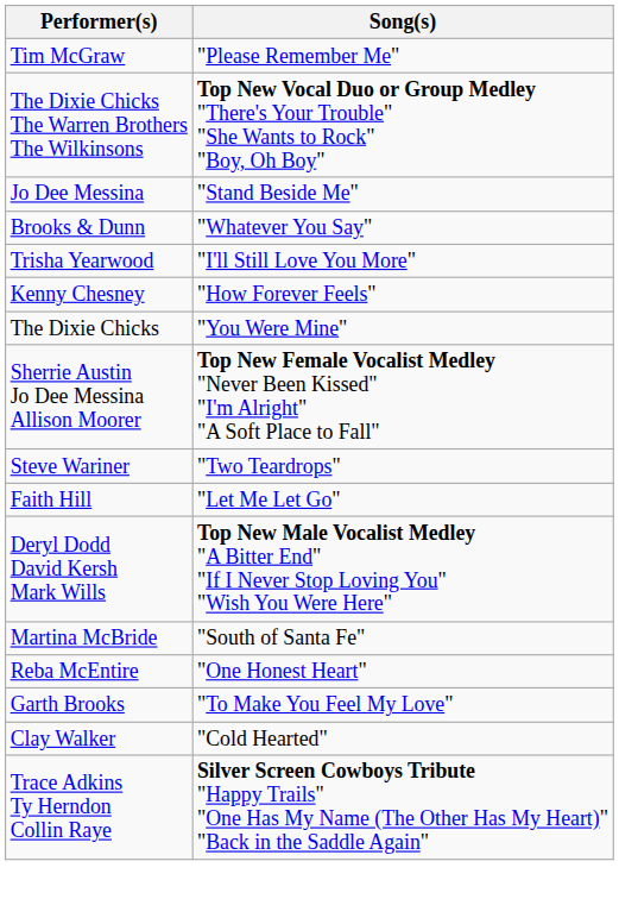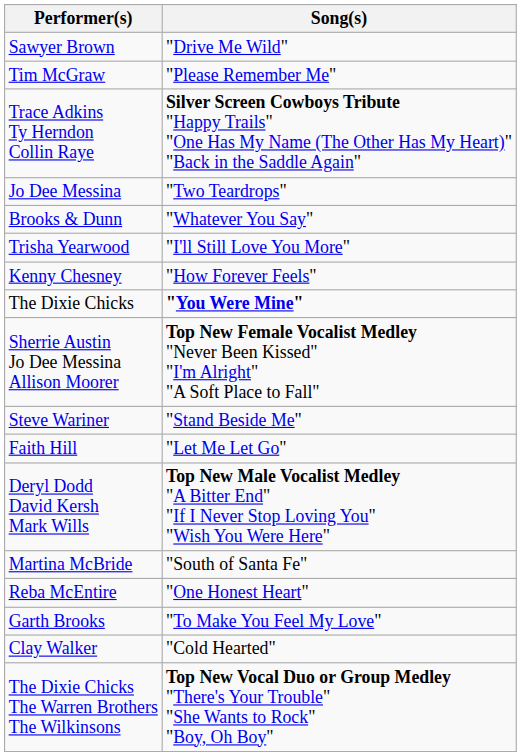+ row: Sawyer Brown | "Drive Me Wild"
rows swapped: The Dixie Chicks The Warren Brothers The Wilkinsons <-> Trace Adkins Ty Herndon Collin Raye
Jo Dee Messina | Song(s): "Stand Beside Me" -> "Two Teardrops"
The Dixie Chicks | Song(s): normal -> bold
Steve Wariner | Song(s): "Two Teardrops" -> "Stand Beside Me"
